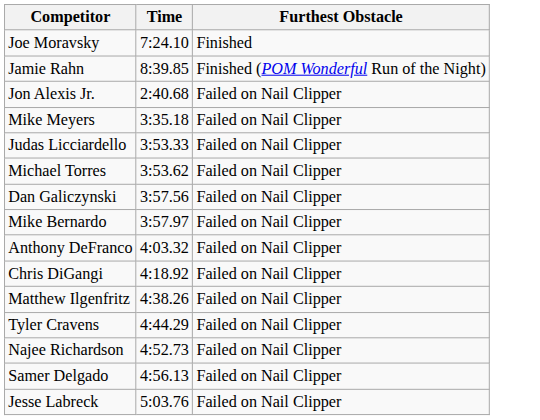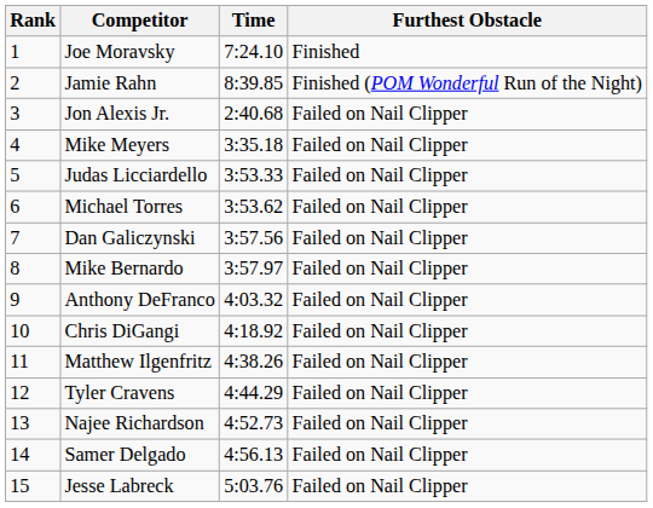+ column: Rank | 1 | 2 | 3 | 4 | 5 | 6 | 7 | 8 | 9 | 10 | 11 | 12 | 13 | 14 | 15
